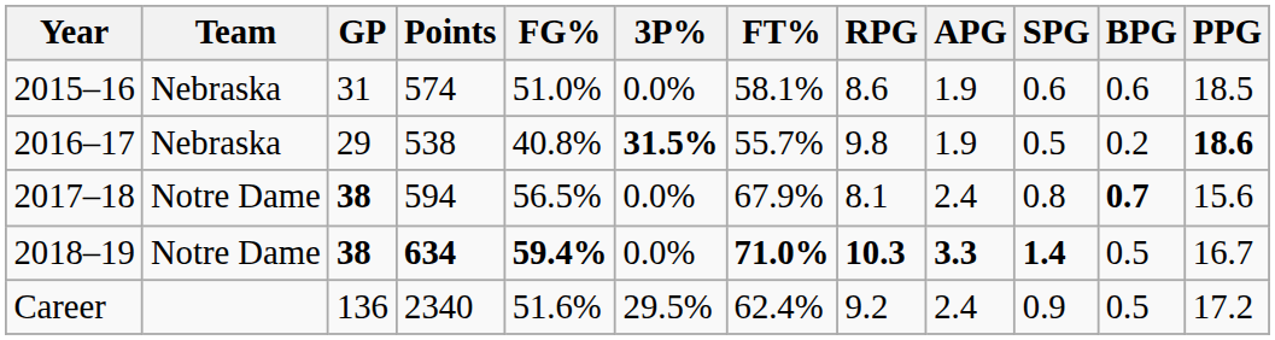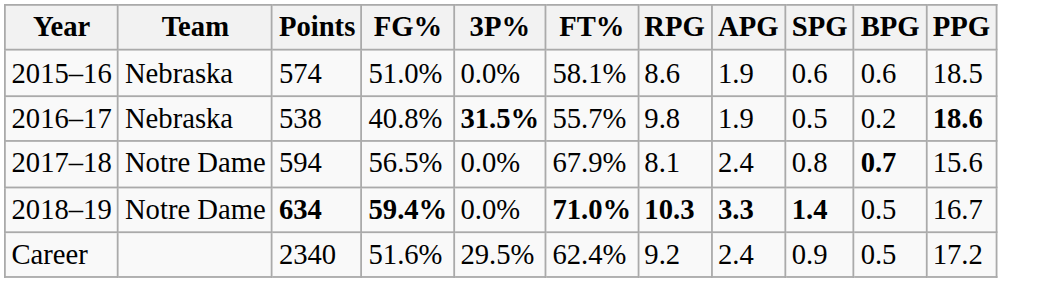- column: GP | 31 | 29 | 38 | 38 | 136
